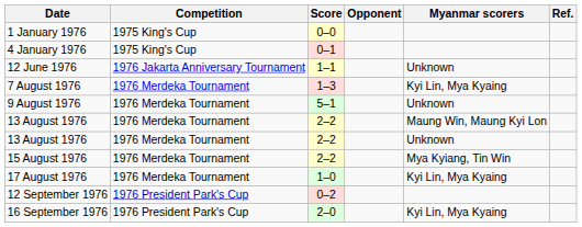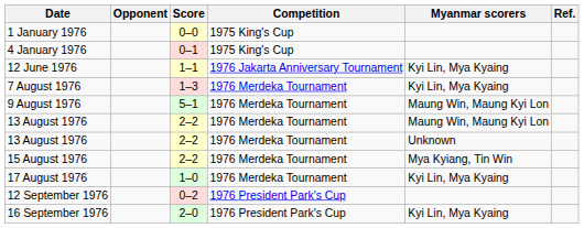columns swapped: Opponent <-> Competition
12 June 1976 | Myanmar scorers: Unknown -> Kyi Lin, Mya Kyaing
9 August 1976 | Myanmar scorers: Unknown -> Maung Win, Maung Kyi Lon
